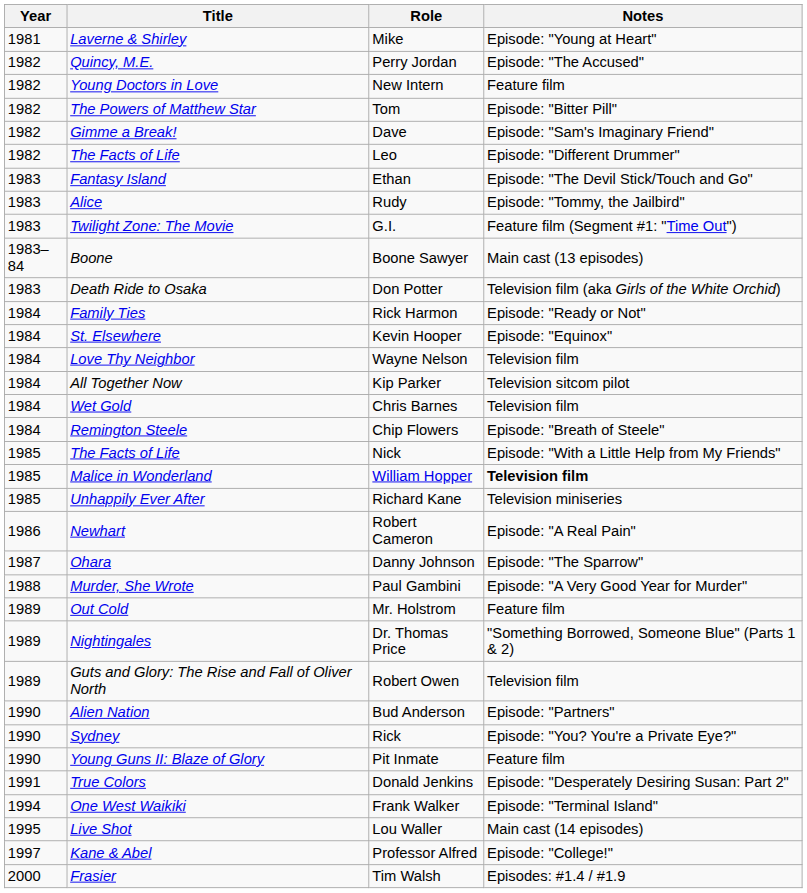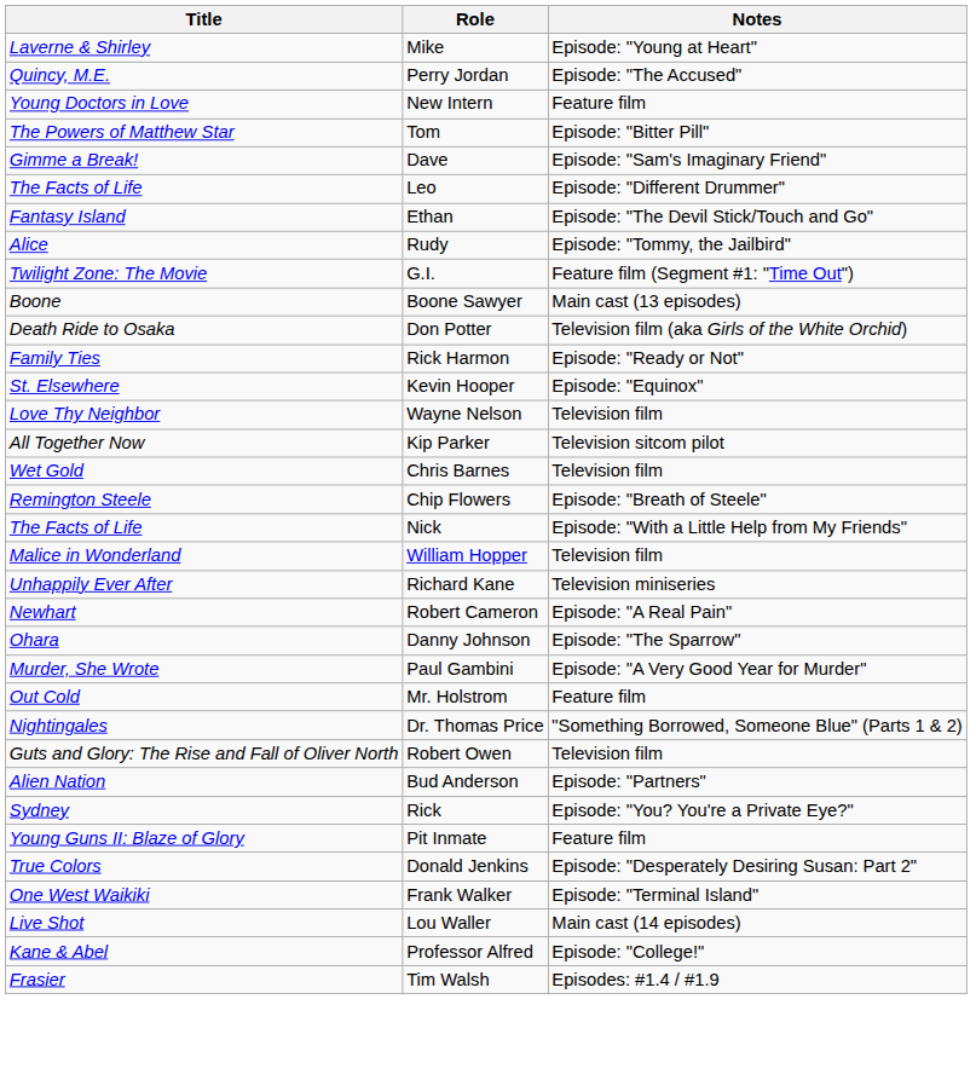- column: Year | 1981 | 1982 | 1982 | 1982 | 1982 | 1982 | 1983 | 1983 | 1983 | 1983–84 | 1983 | 1984 | 1984 | 1984 | 1984 | 1984 | 1984 | 1985 | 1985 | 1985 | 1986 | 1987 | 1988 | 1989 | 1989 | 1989 | 1990 | 1990 | 1990 | 1991 | 1994 | 1995 | 1997 | 2000
William Hopper | Notes: bold -> normal
